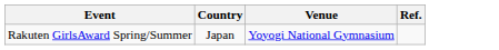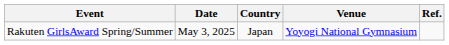+ column: Date | May 3, 2025
